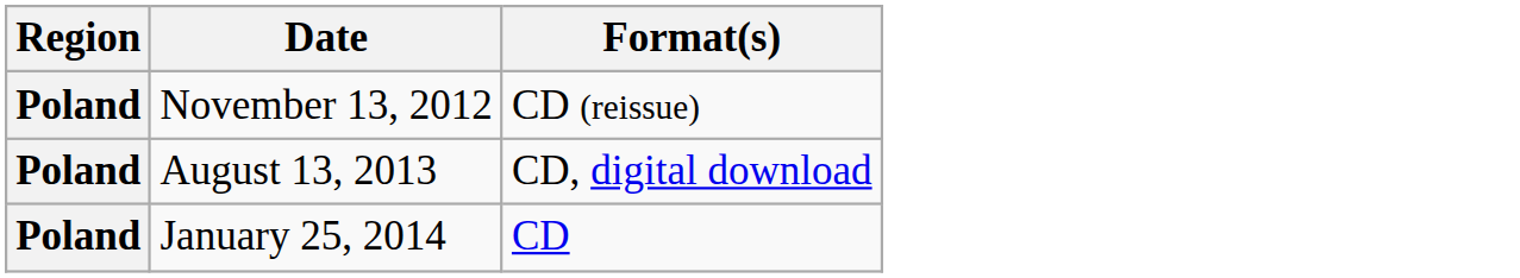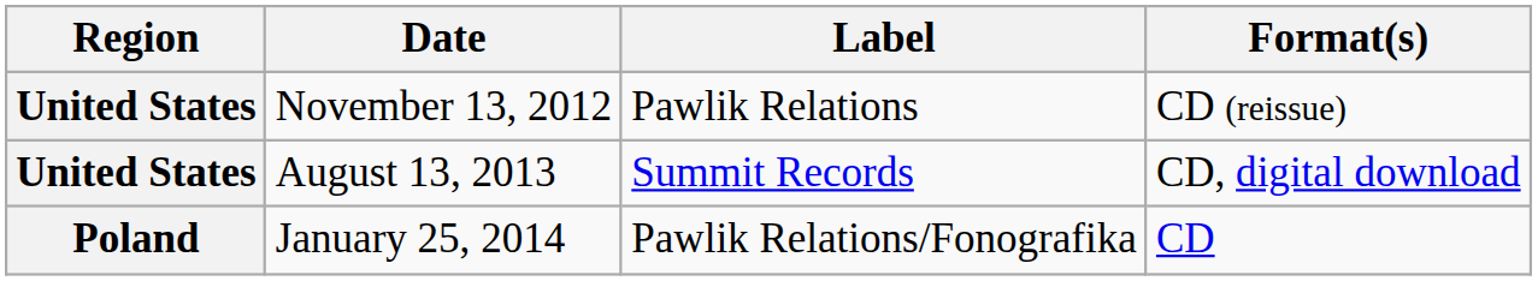+ column: Label | Pawlik Relations | Summit Records | Pawlik Relations/Fonografika
November 13, 2012 | Region: Poland -> United States
August 13, 2013 | Region: Poland -> United States
